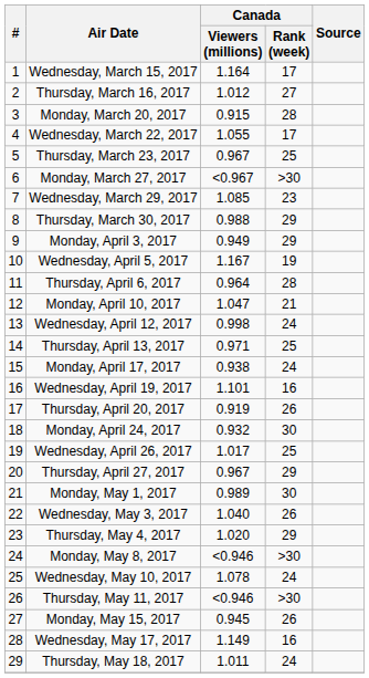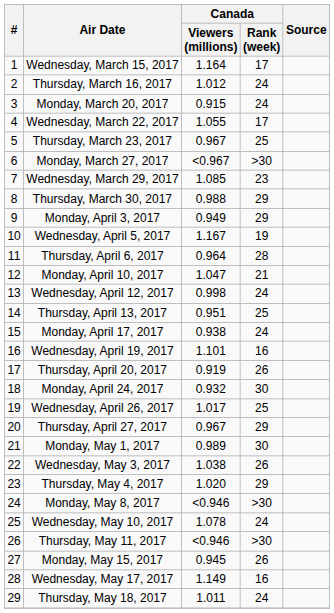Thursday, March 16, 2017 | Canada / Rank (week): 27 -> 24
Monday, March 20, 2017 | Canada / Rank (week): 28 -> 24
Thursday, April 13, 2017 | Canada / Viewers (millions): 0.971 -> 0.951
Wednesday, May 3, 2017 | Canada / Viewers (millions): 1.040 -> 1.038
